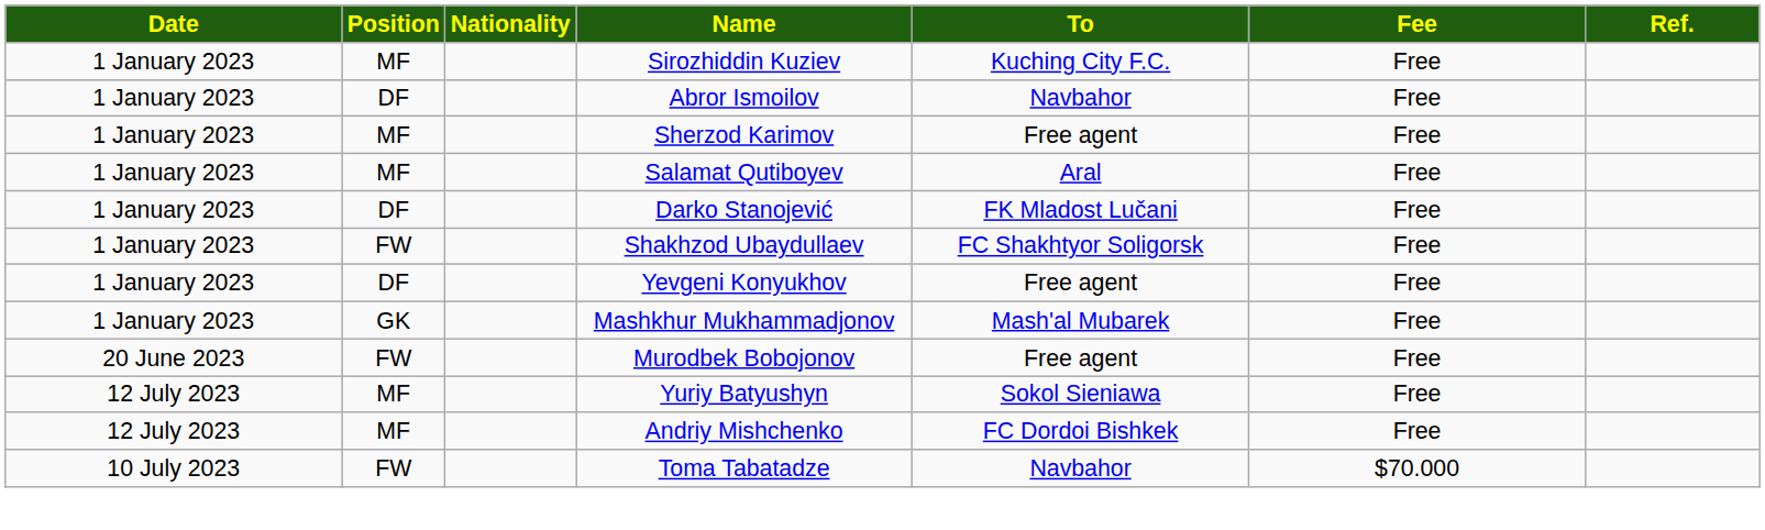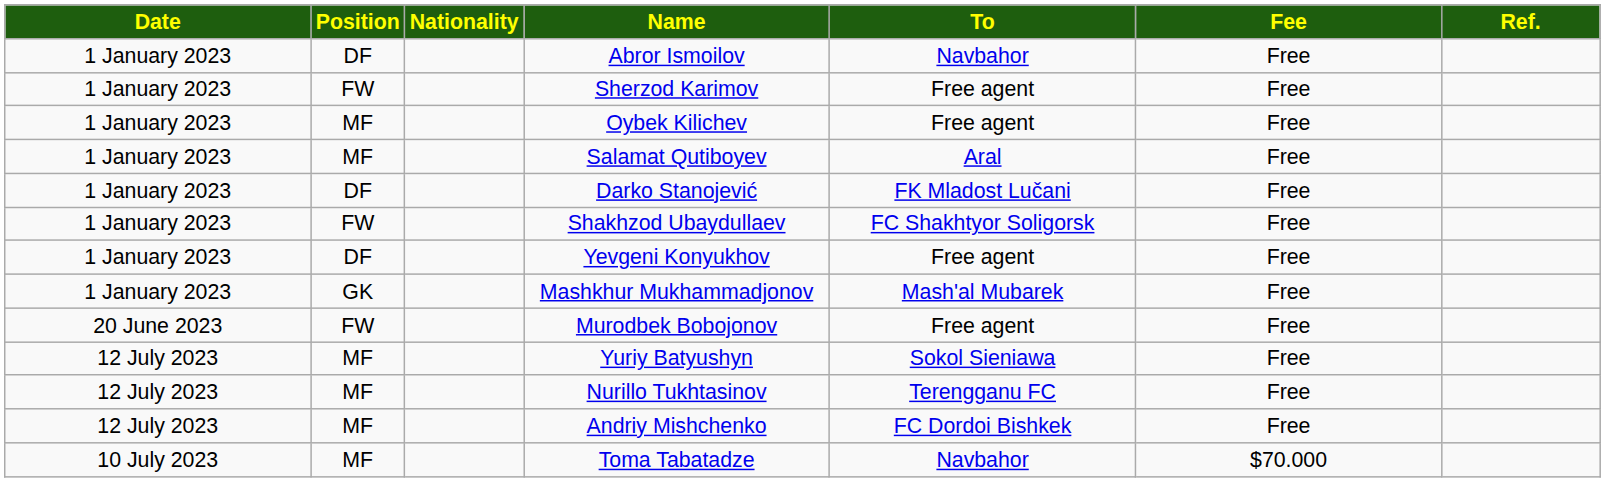- row: 1 January 2023 | MF | Sirozhiddin Kuziev | Kuching City F.C. | Free
Sherzod Karimov | Position: MF -> FW
+ row: 1 January 2023 | MF | Oybek Kilichev | Free agent | Free
+ row: 12 July 2023 | MF | Nurillo Tukhtasinov | Terengganu FC | Free
Toma Tabatadze | Position: FW -> MF
